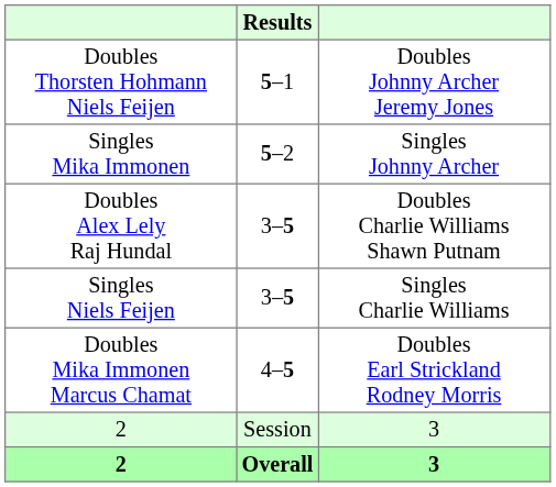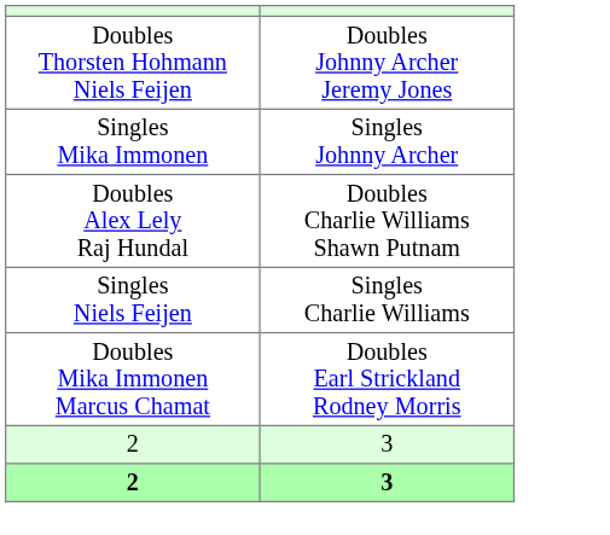- column: Results | 5–1 | 5–2 | 3–5 | 3–5 | 4–5 | Session | Overall
